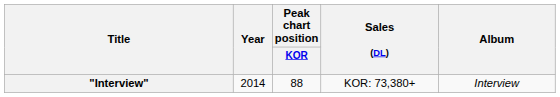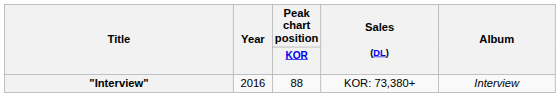"Interview" | Year: 2014 -> 2016
